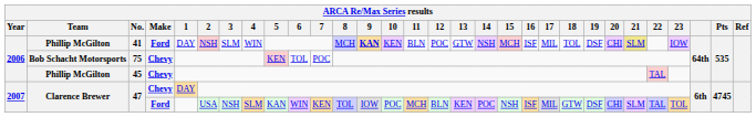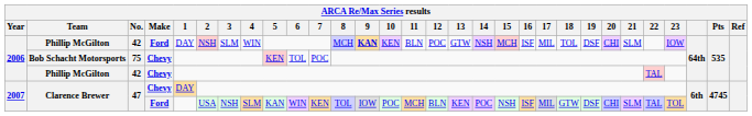Phillip McGilton / Ford | No.: 41 -> 42
Phillip McGilton / Ford | 21: khaki background -> no background
Phillip McGilton / Chevy | No.: 45 -> 42
